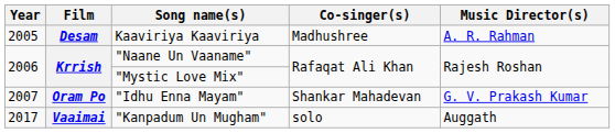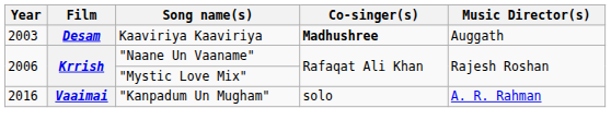Kaaviriya Kaaviriya | Year: 2005 -> 2003
Kaaviriya Kaaviriya | Co-singer(s): normal -> bold
Kaaviriya Kaaviriya | Music Director(s): A. R. Rahman -> Auggath
- row: 2007 | Oram Po | "Idhu Enna Mayam" | Shankar Mahadevan | G. V. Prakash Kumar
"Kanpadum Un Mugham" | Year: 2017 -> 2016
"Kanpadum Un Mugham" | Music Director(s): Auggath -> A. R. Rahman
